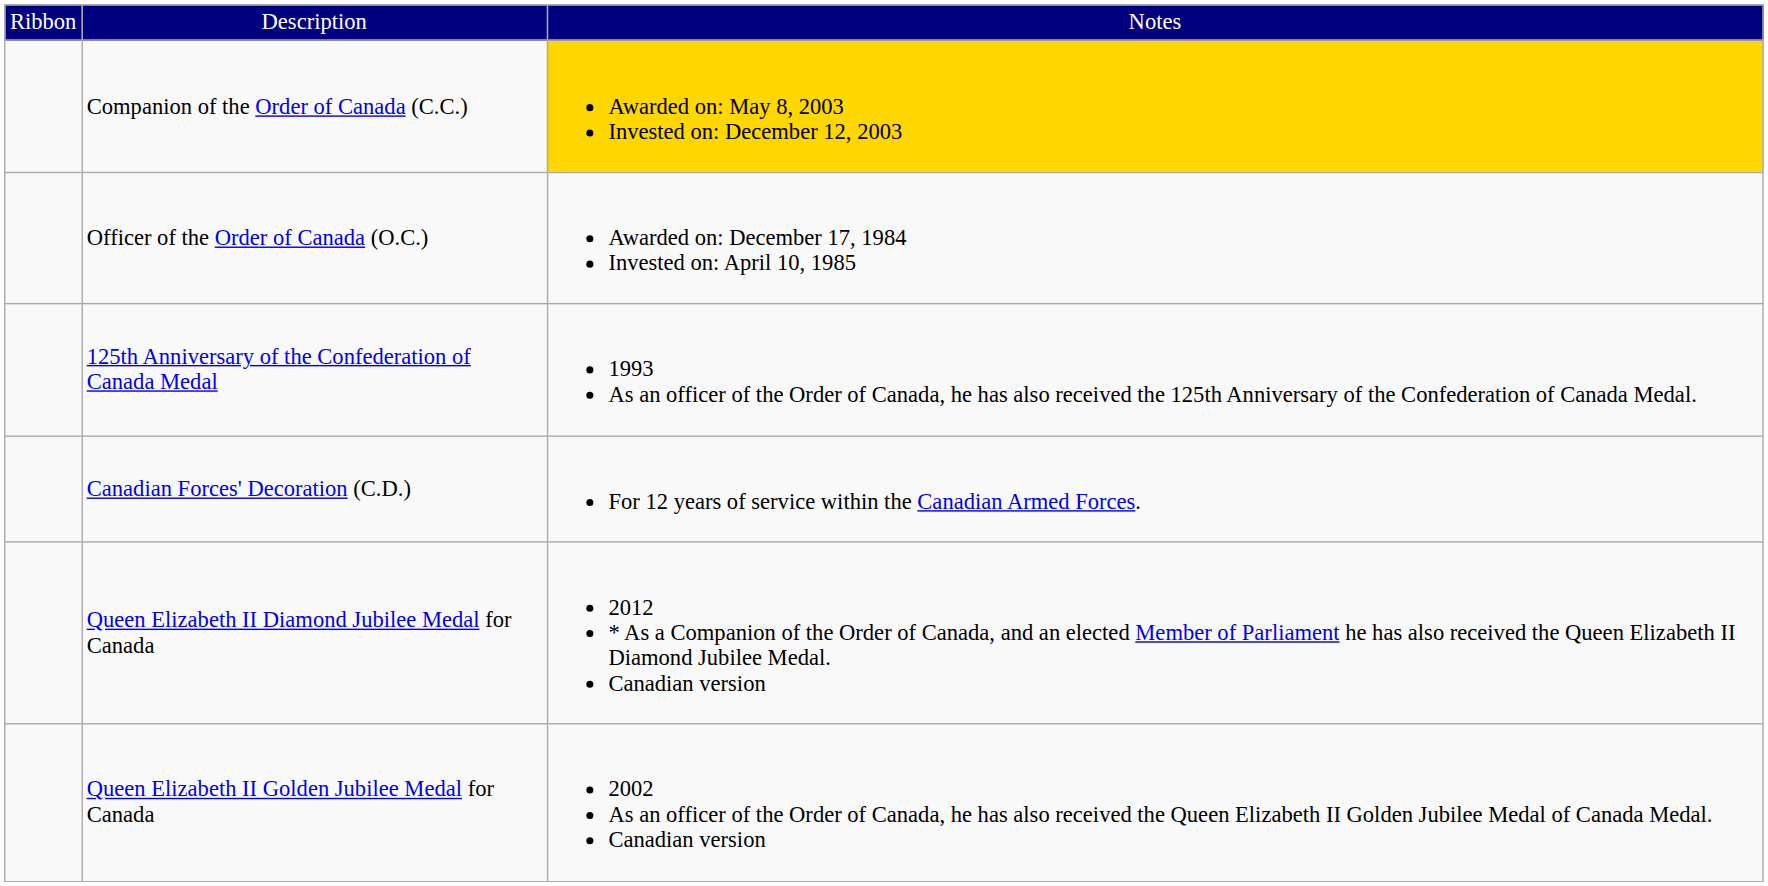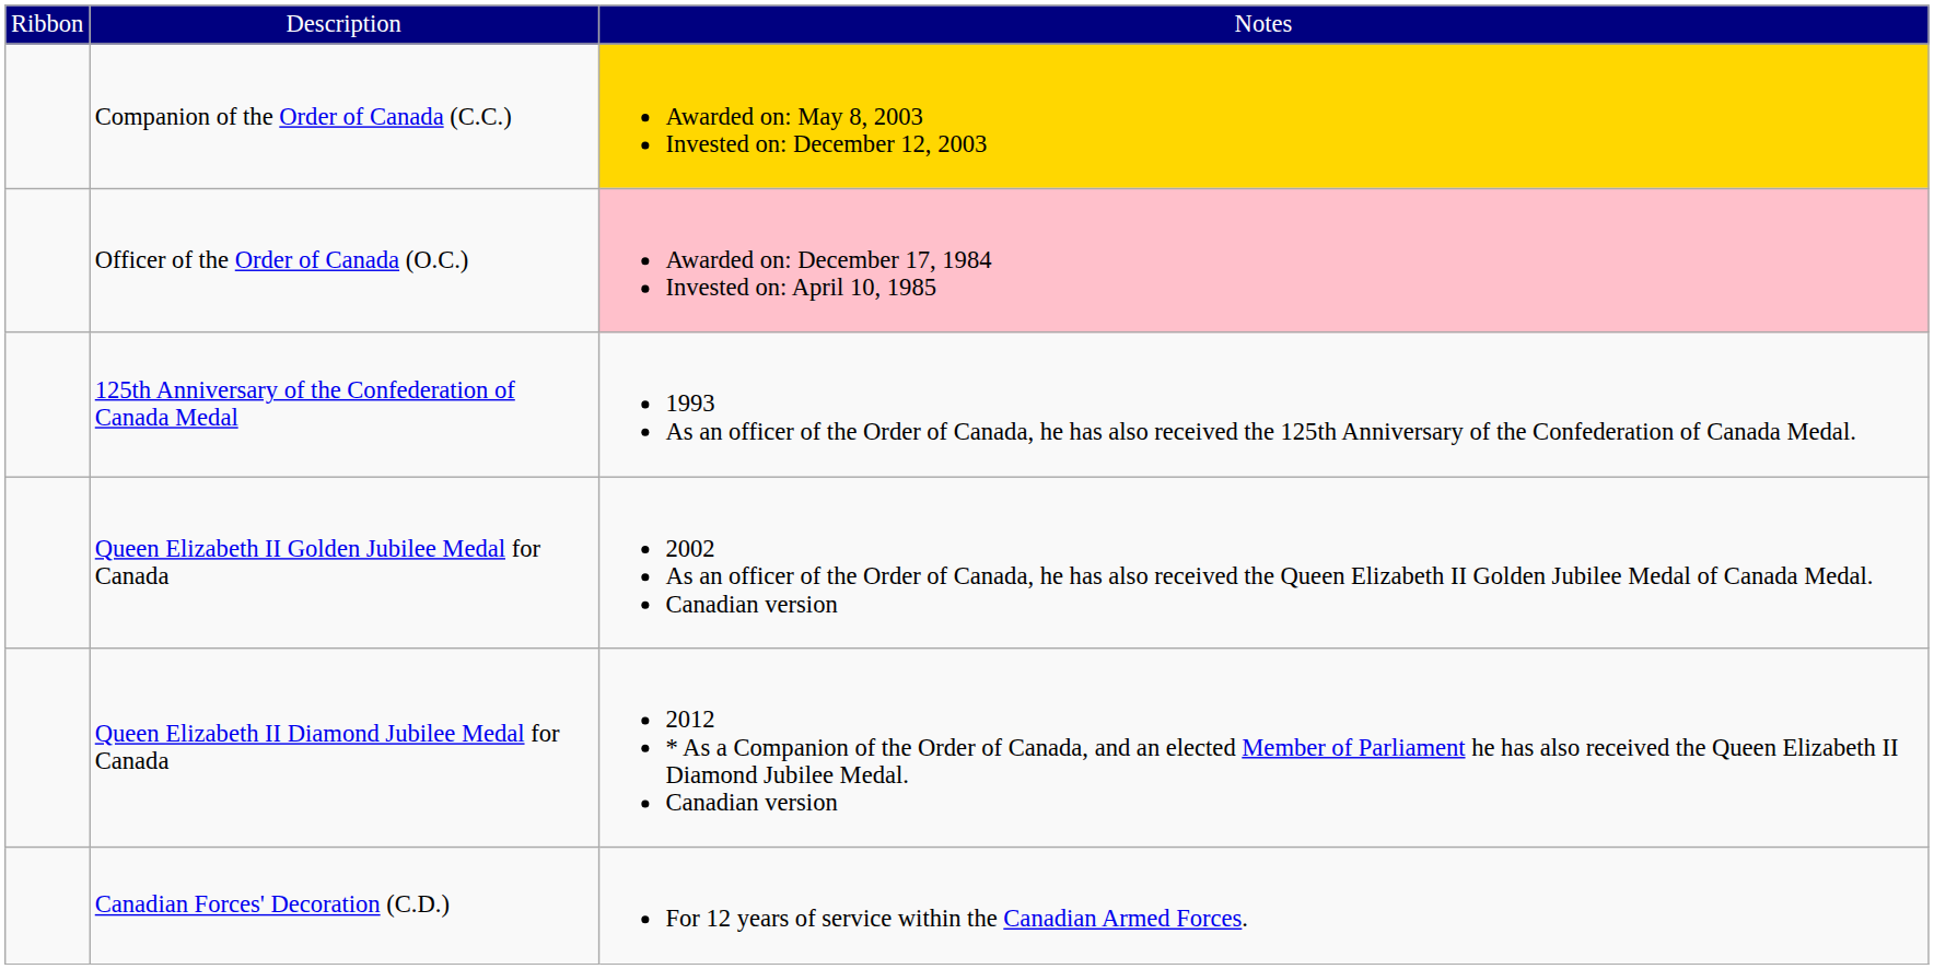Officer of the Order of Canada (O.C.) | column 3: no background -> pink background
rows swapped: Queen Elizabeth II Golden Jubilee Medal for Canada <-> Canadian Forces' Decoration (C.D.)
